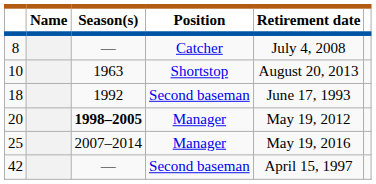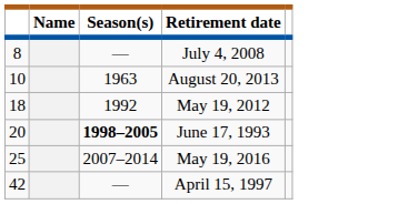- column: Position | Catcher | Shortstop | Second baseman | Manager | Manager | Second baseman
18 | Retirement date: June 17, 1993 -> May 19, 2012
20 | Retirement date: May 19, 2012 -> June 17, 1993
